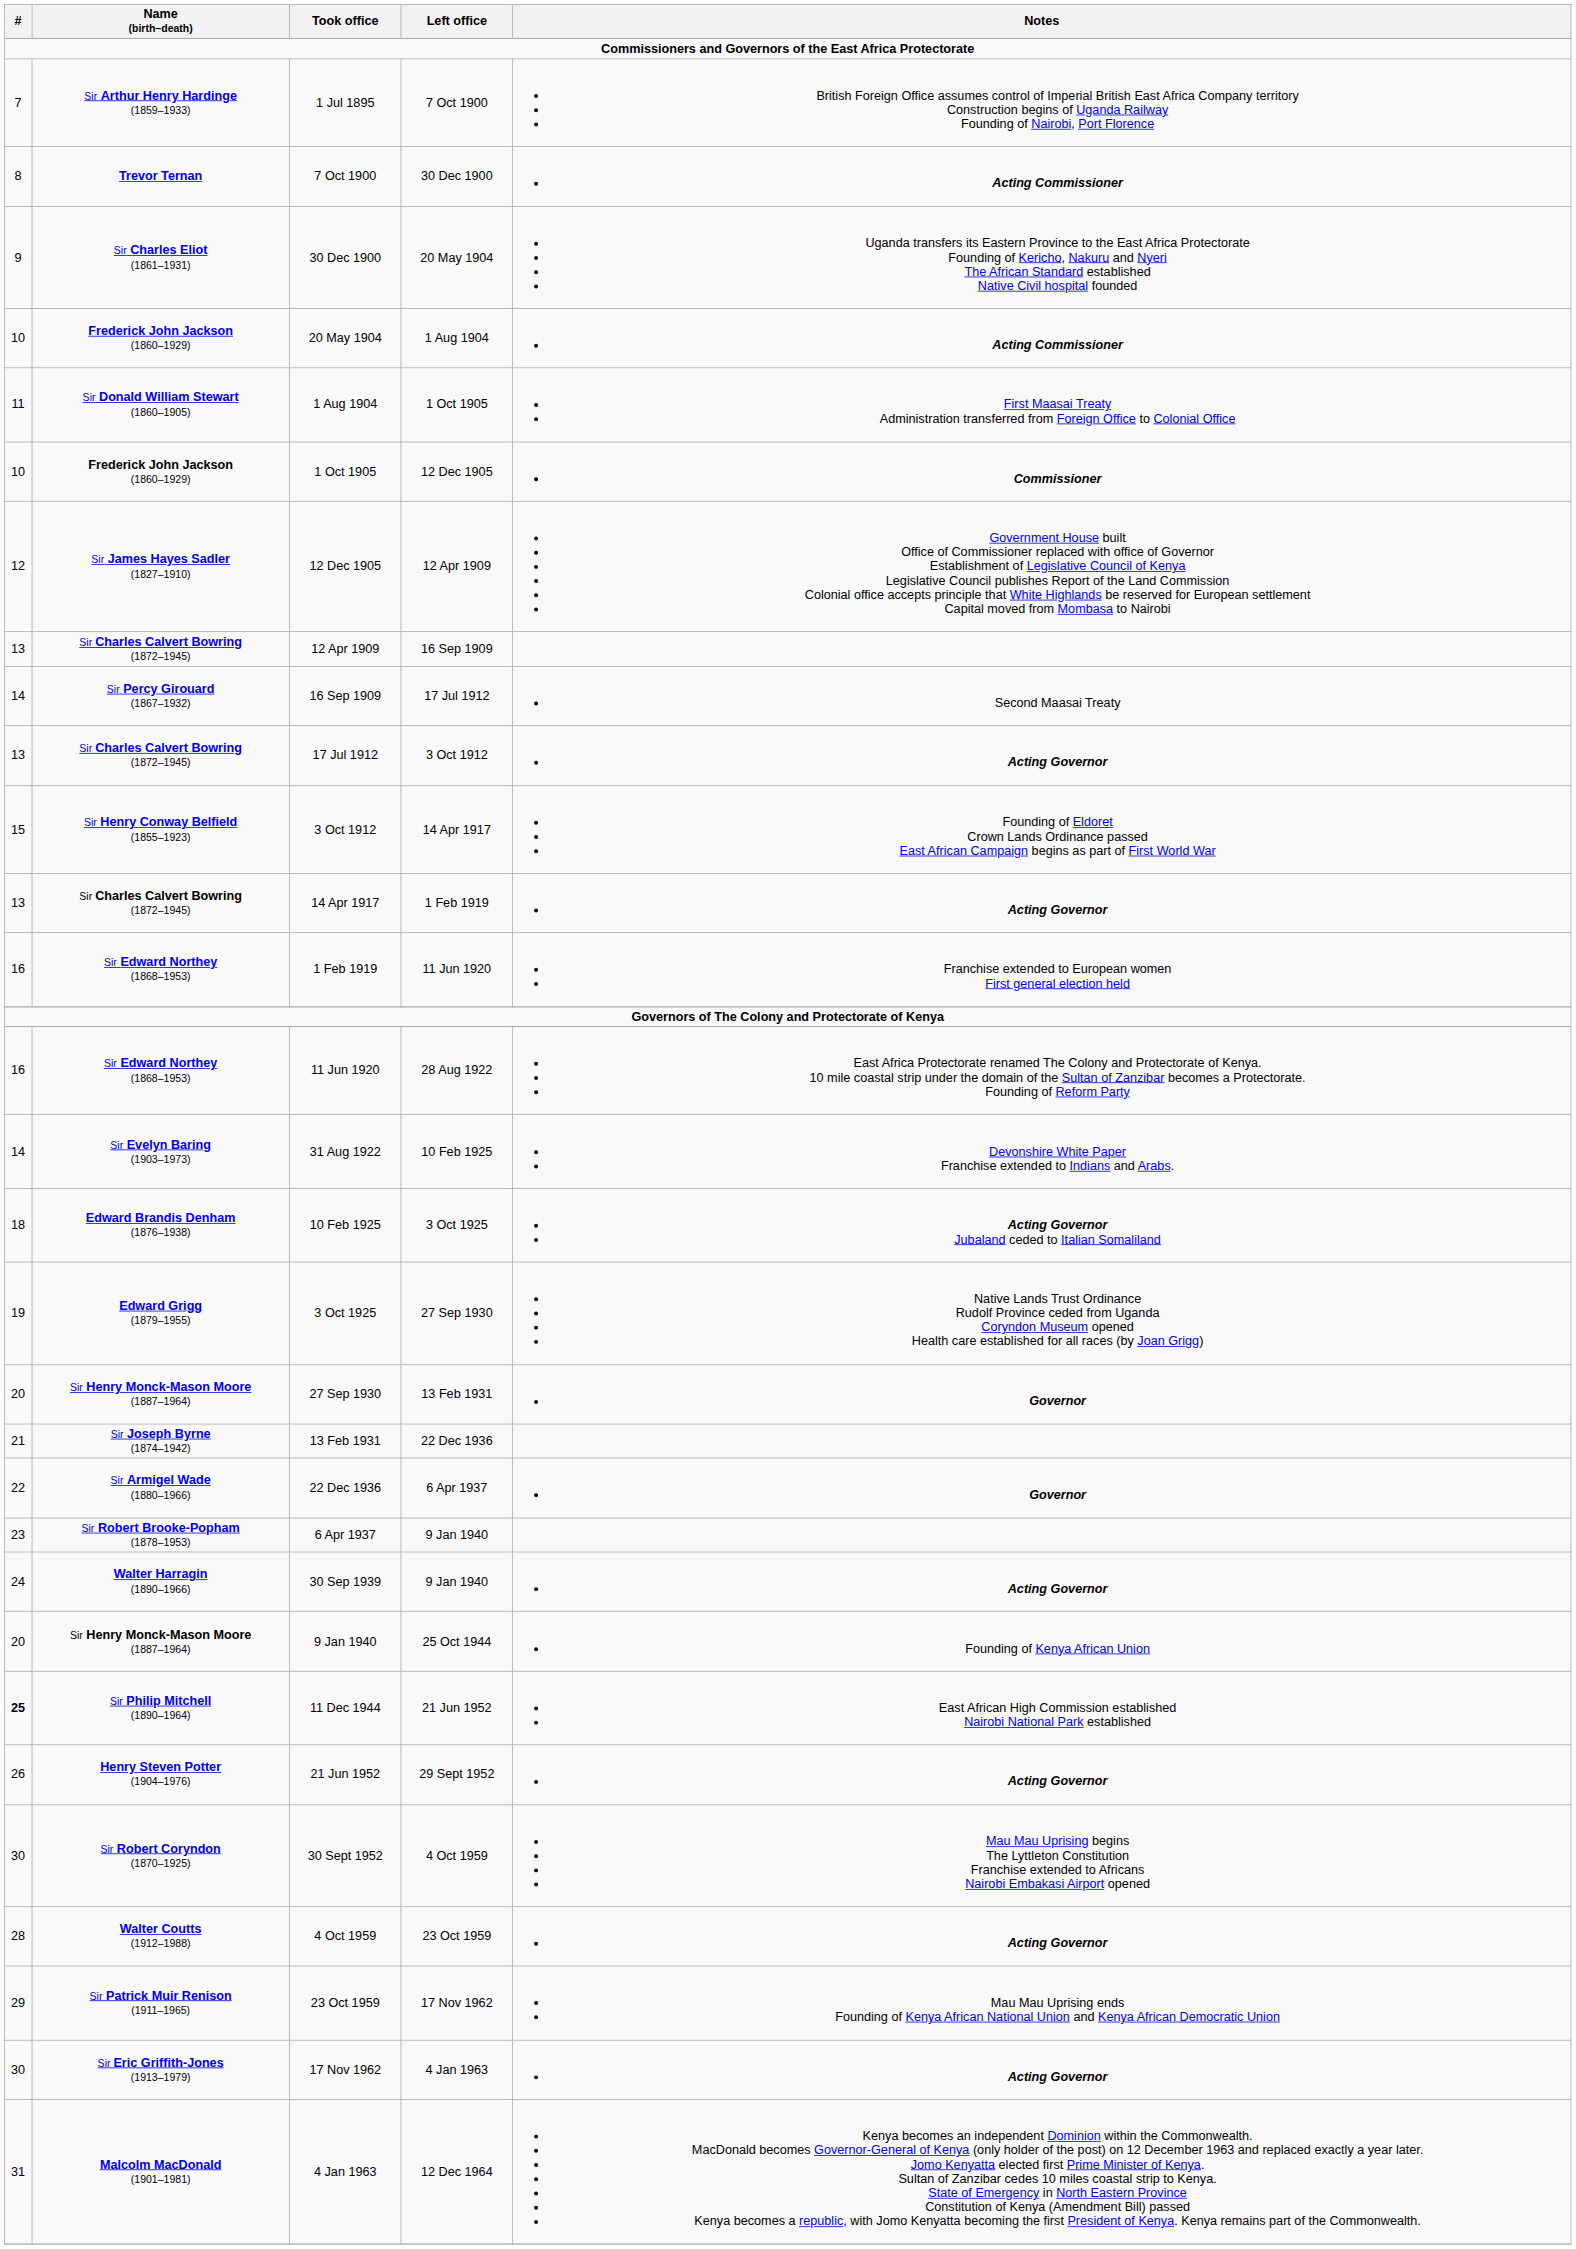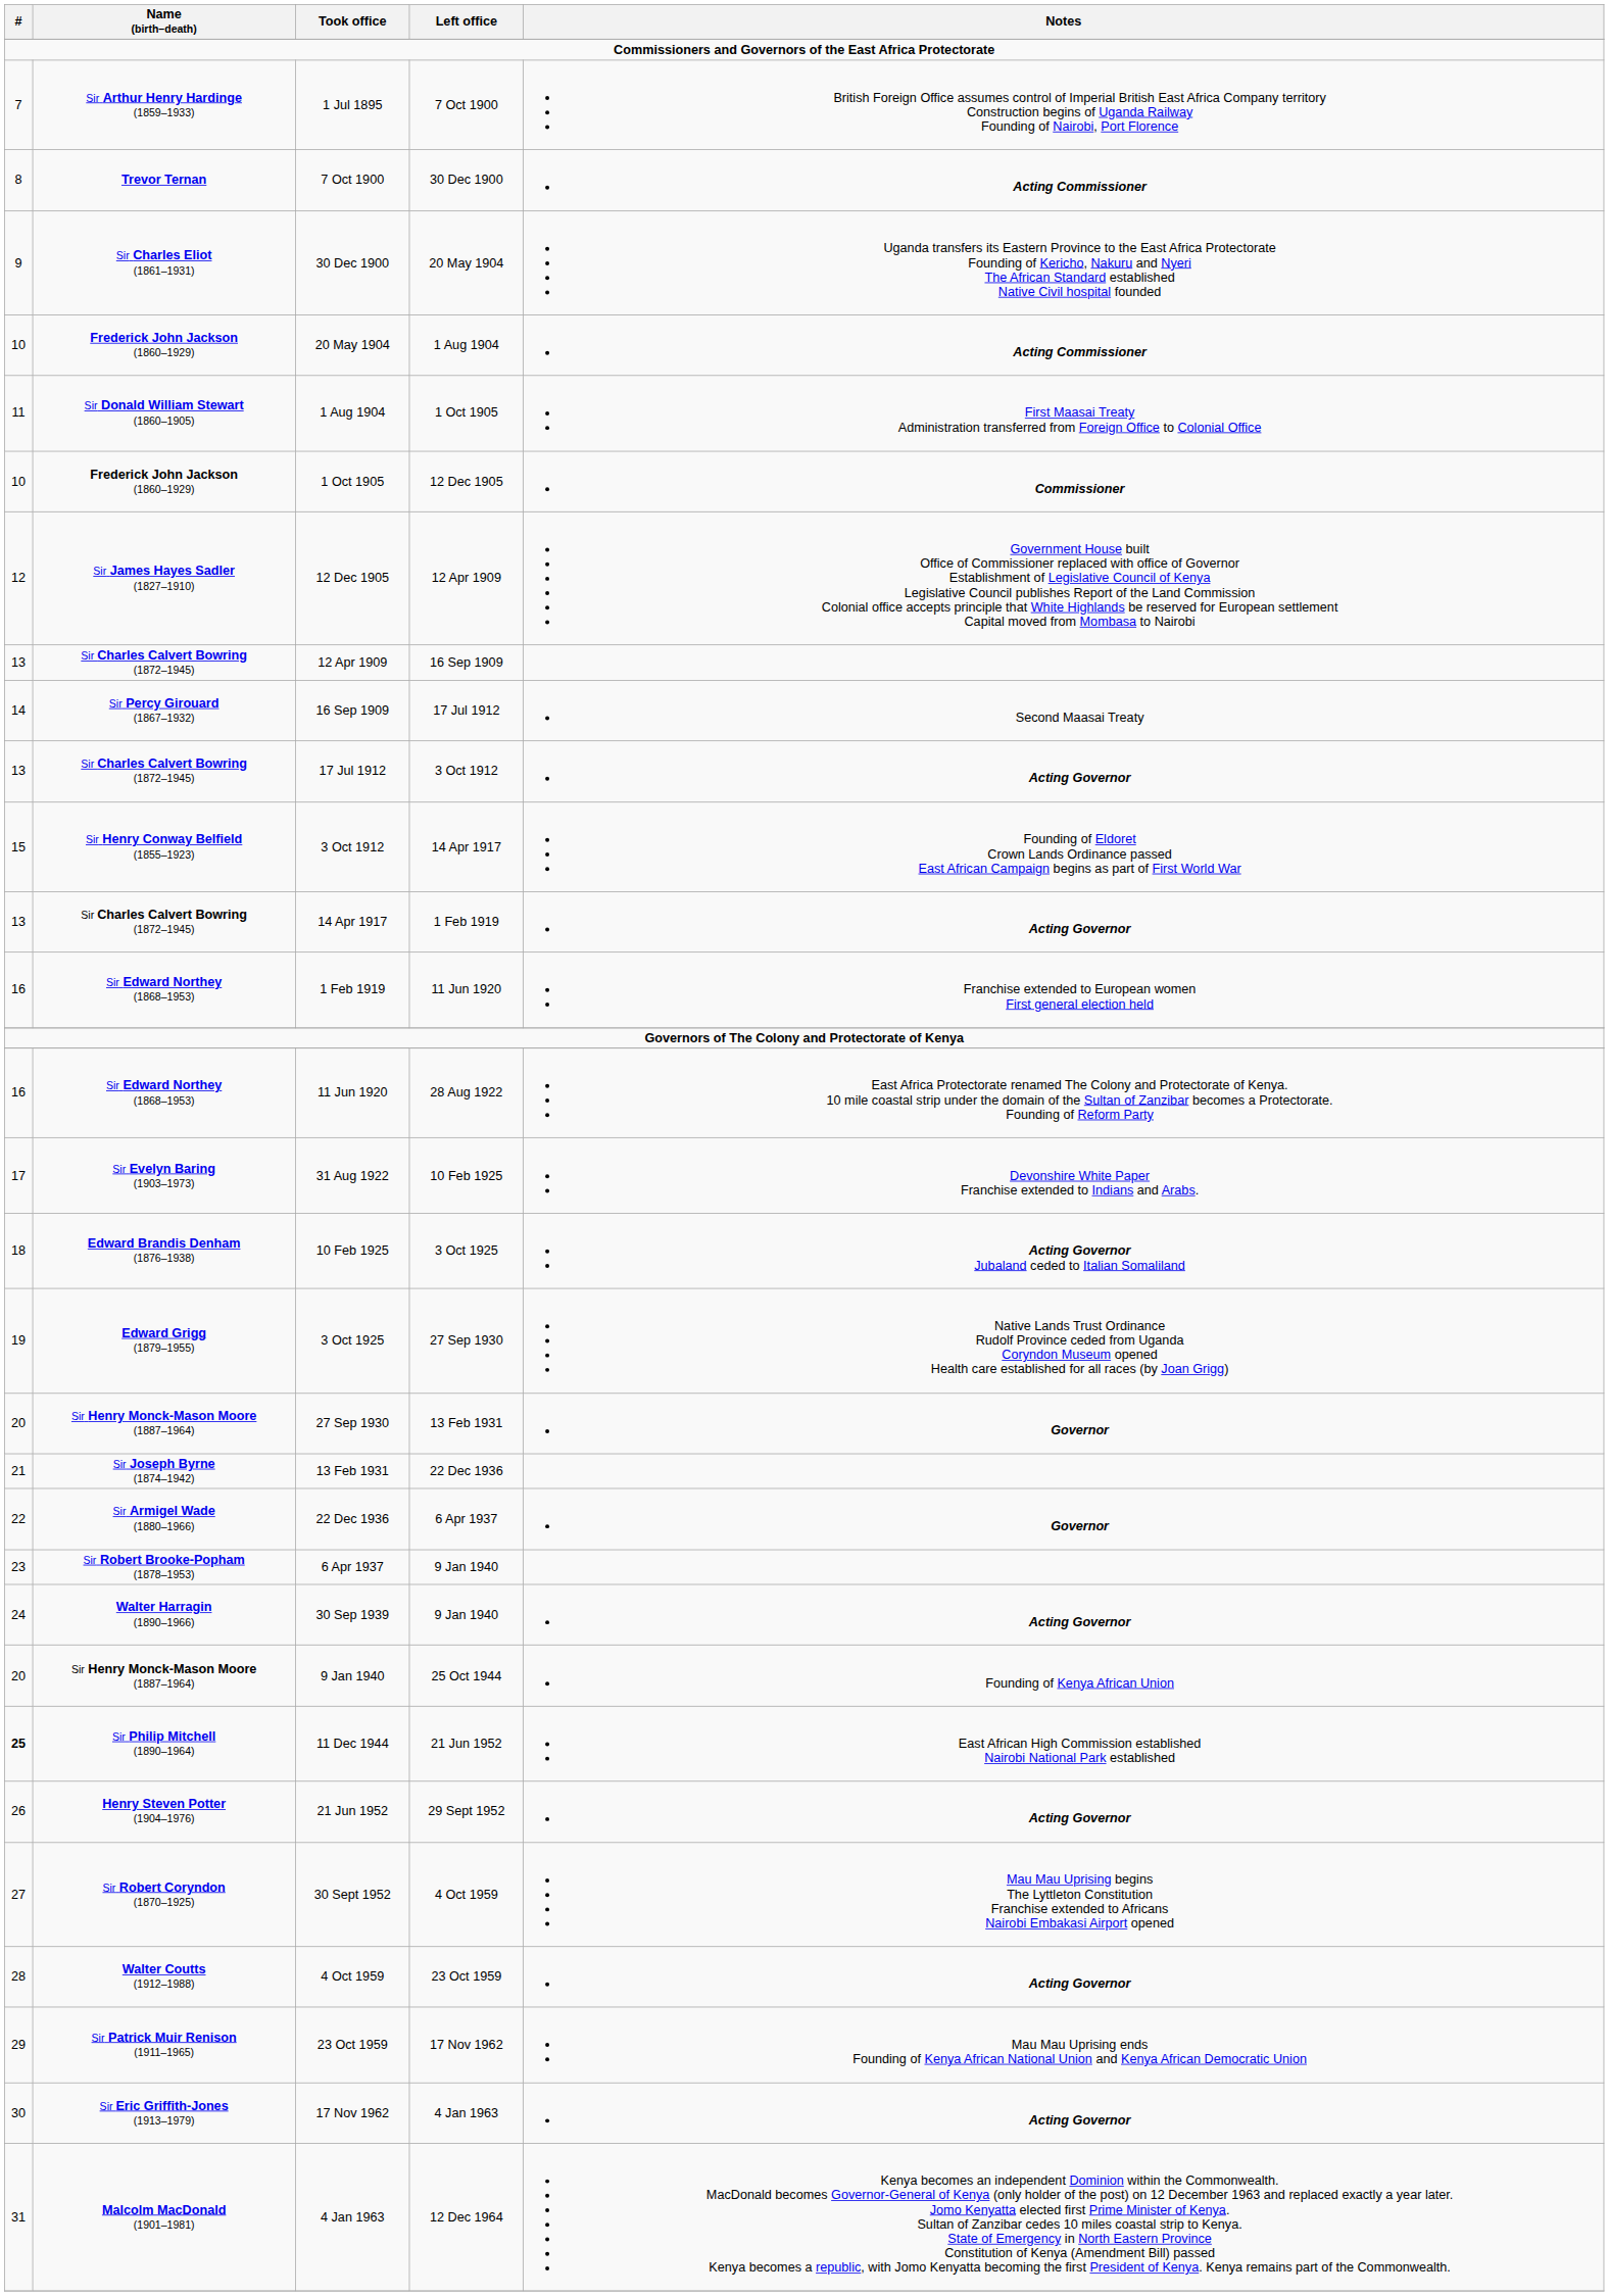31 Aug 1922 | #: 14 -> 17
30 Sept 1952 | #: 30 -> 27
